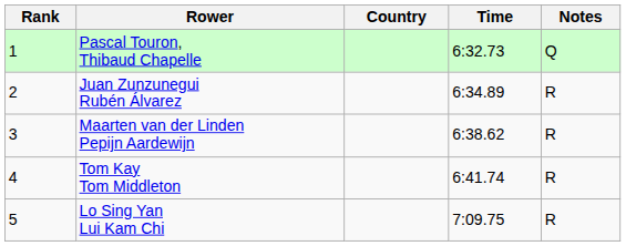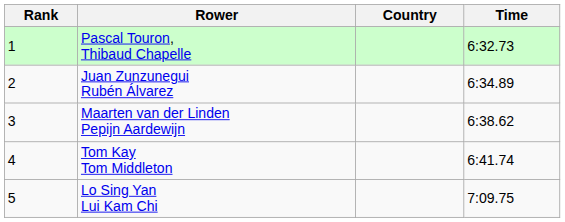- column: Notes | Q | R | R | R | R
